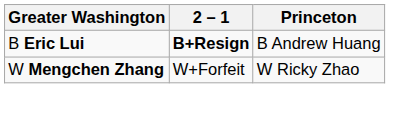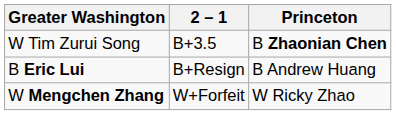+ row: W Tim Zurui Song | B+3.5 | B Zhaonian Chen
B Eric Lui | 2 – 1: bold -> normal
